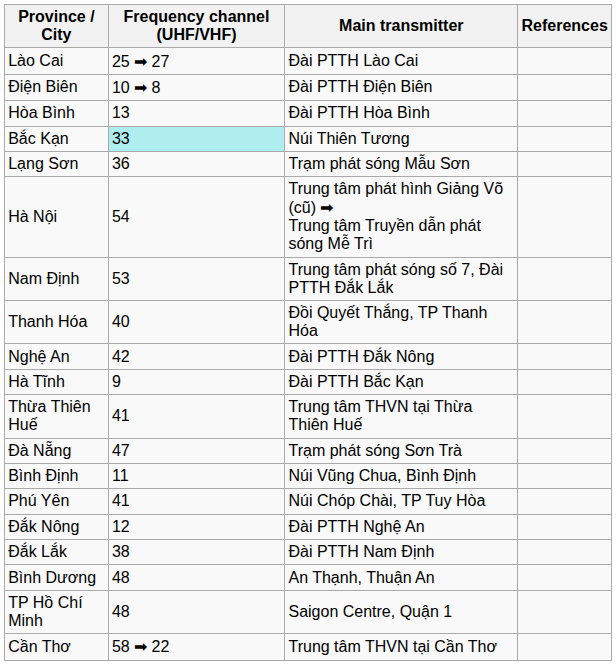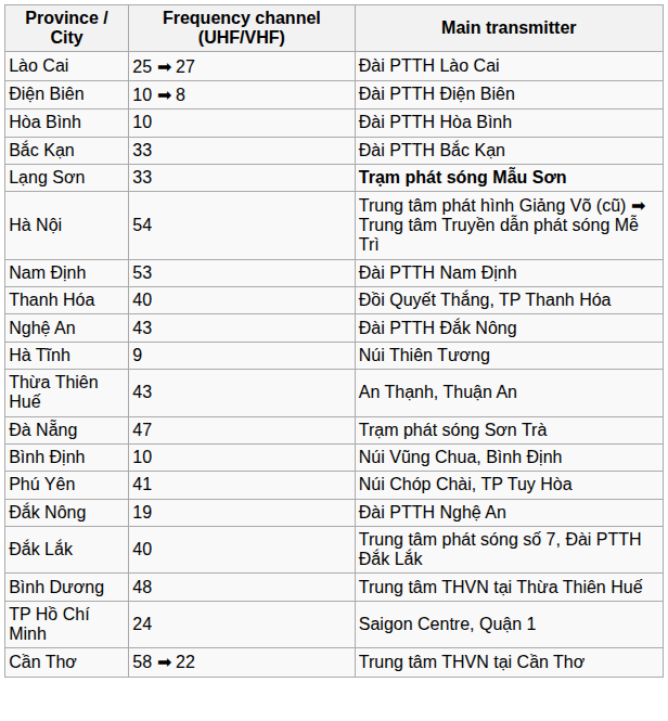- column: References
Hòa Bình | Frequency channel (UHF/VHF): 13 -> 10
Bắc Kạn | Frequency channel (UHF/VHF): paleturquoise background -> no background
Bắc Kạn | Main transmitter: Núi Thiên Tương -> Đài PTTH Bắc Kạn
Lạng Sơn | Frequency channel (UHF/VHF): 36 -> 33
Lạng Sơn | Main transmitter: normal -> bold
Nam Định | Main transmitter: Trung tâm phát sóng số 7, Đài PTTH Đắk Lắk -> Đài PTTH Nam Định
Nghệ An | Frequency channel (UHF/VHF): 42 -> 43
Hà Tĩnh | Main transmitter: Đài PTTH Bắc Kạn -> Núi Thiên Tương
Thừa Thiên Huế | Frequency channel (UHF/VHF): 41 -> 43
Thừa Thiên Huế | Main transmitter: Trung tâm THVN tại Thừa Thiên Huế -> An Thạnh, Thuận An
Bình Định | Frequency channel (UHF/VHF): 11 -> 10
Đắk Nông | Frequency channel (UHF/VHF): 12 -> 19
Đắk Lắk | Frequency channel (UHF/VHF): 38 -> 40
Đắk Lắk | Main transmitter: Đài PTTH Nam Định -> Trung tâm phát sóng số 7, Đài PTTH Đắk Lắk
Bình Dương | Main transmitter: An Thạnh, Thuận An -> Trung tâm THVN tại Thừa Thiên Huế
TP Hồ Chí Minh | Frequency channel (UHF/VHF): 48 -> 24
